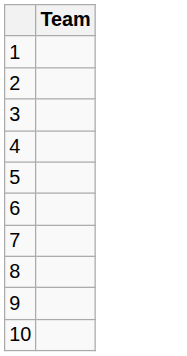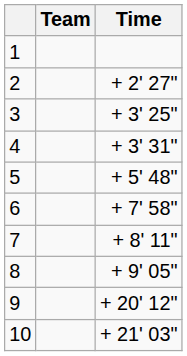+ column: Time | + 2' 27" | + 3' 25" | + 3' 31" | + 5' 48" | + 7' 58" | + 8' 11" | + 9' 05" | + 20' 12" | + 21' 03"
